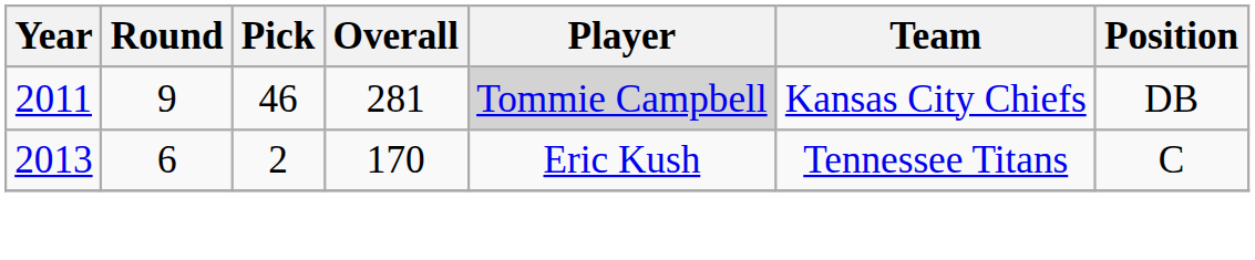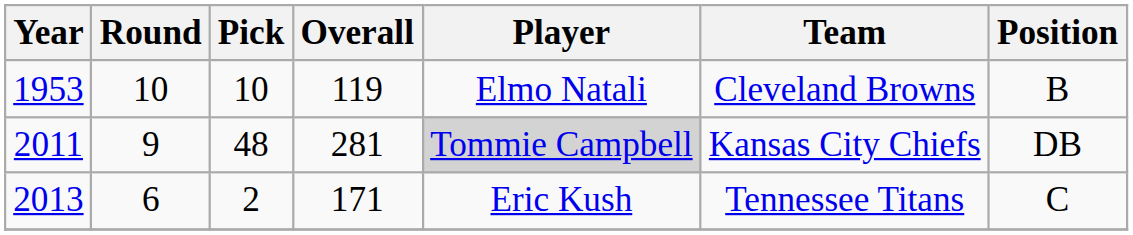+ row: 1953 | 10 | 10 | 119 | Elmo Natali | Cleveland Browns | B
2011 | Pick: 46 -> 48
2013 | Overall: 170 -> 171
